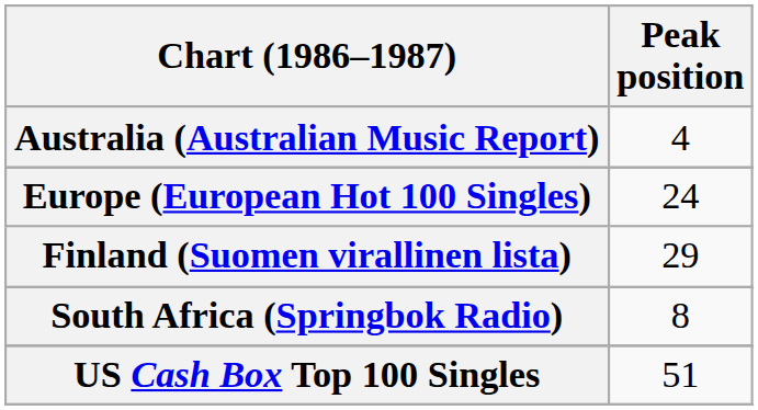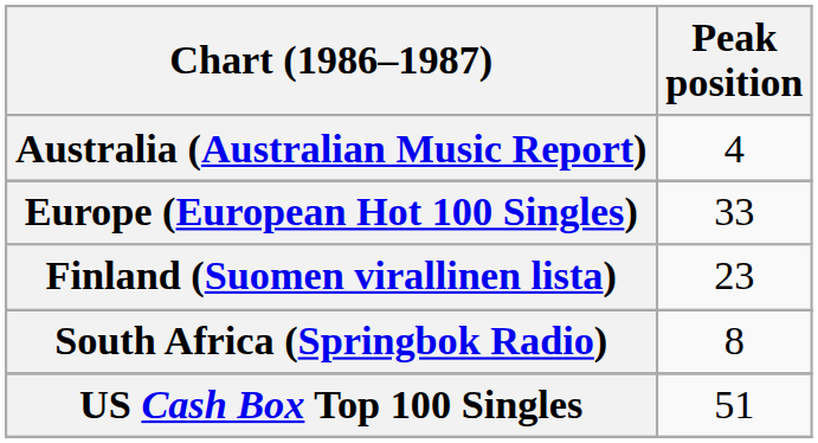Europe (European Hot 100 Singles) | Peak position: 24 -> 33
Finland (Suomen virallinen lista) | Peak position: 29 -> 23
